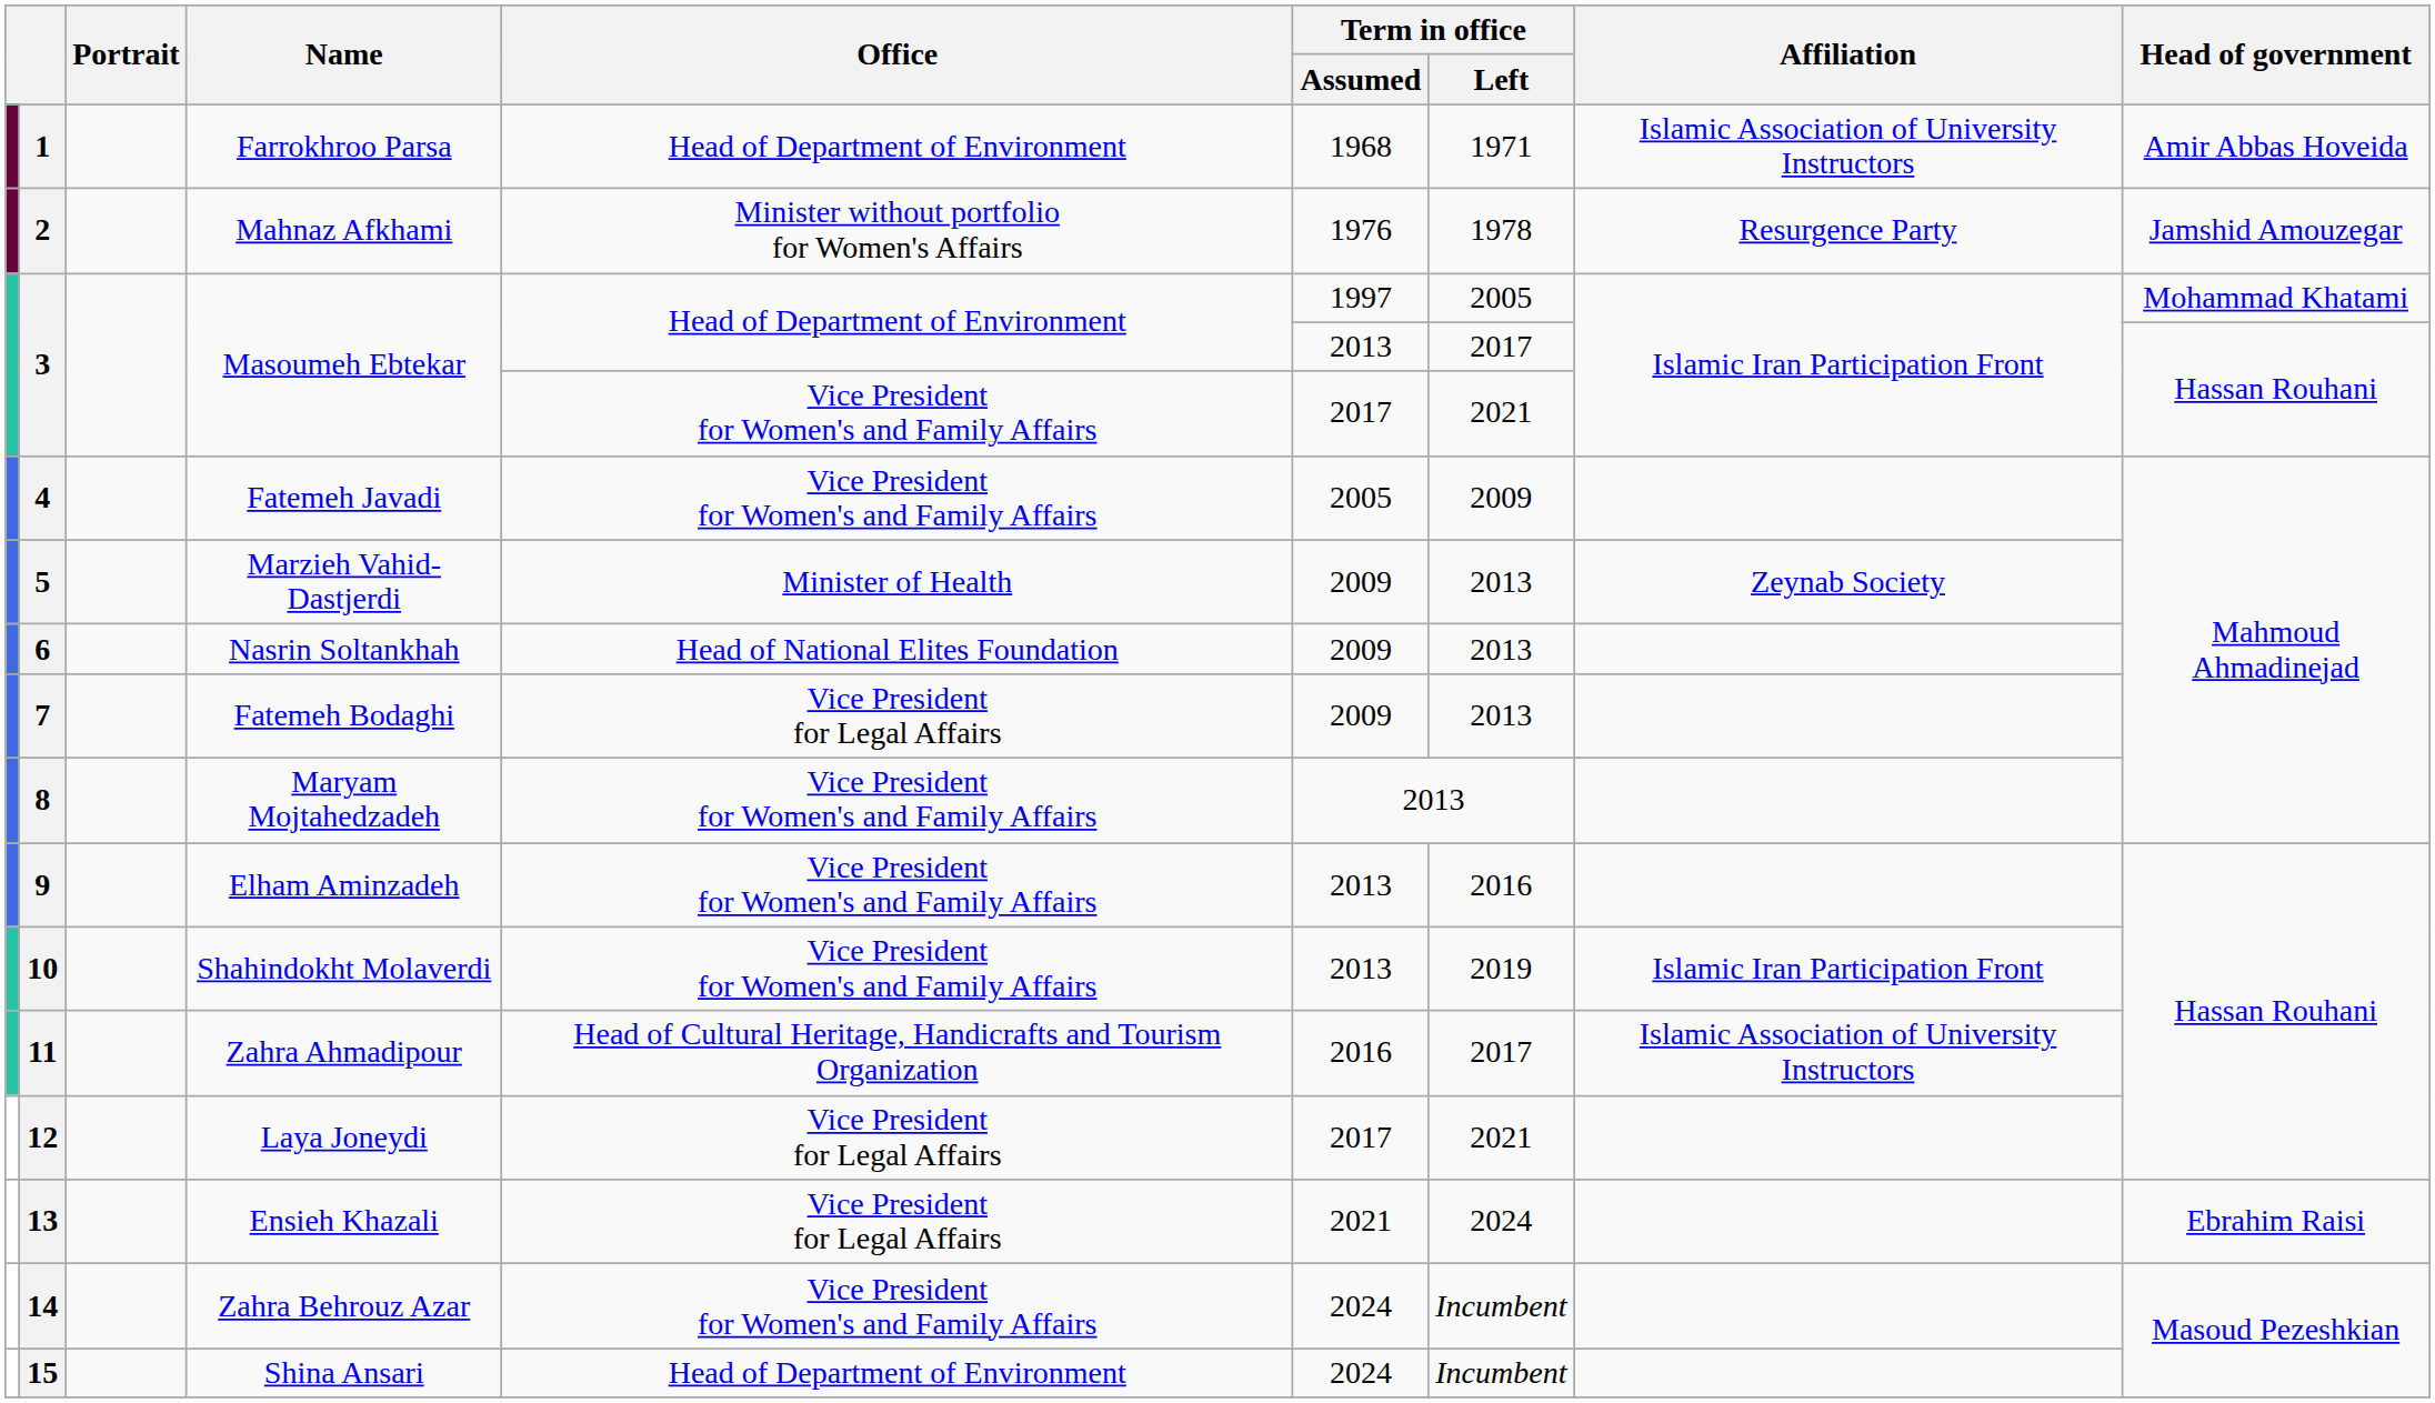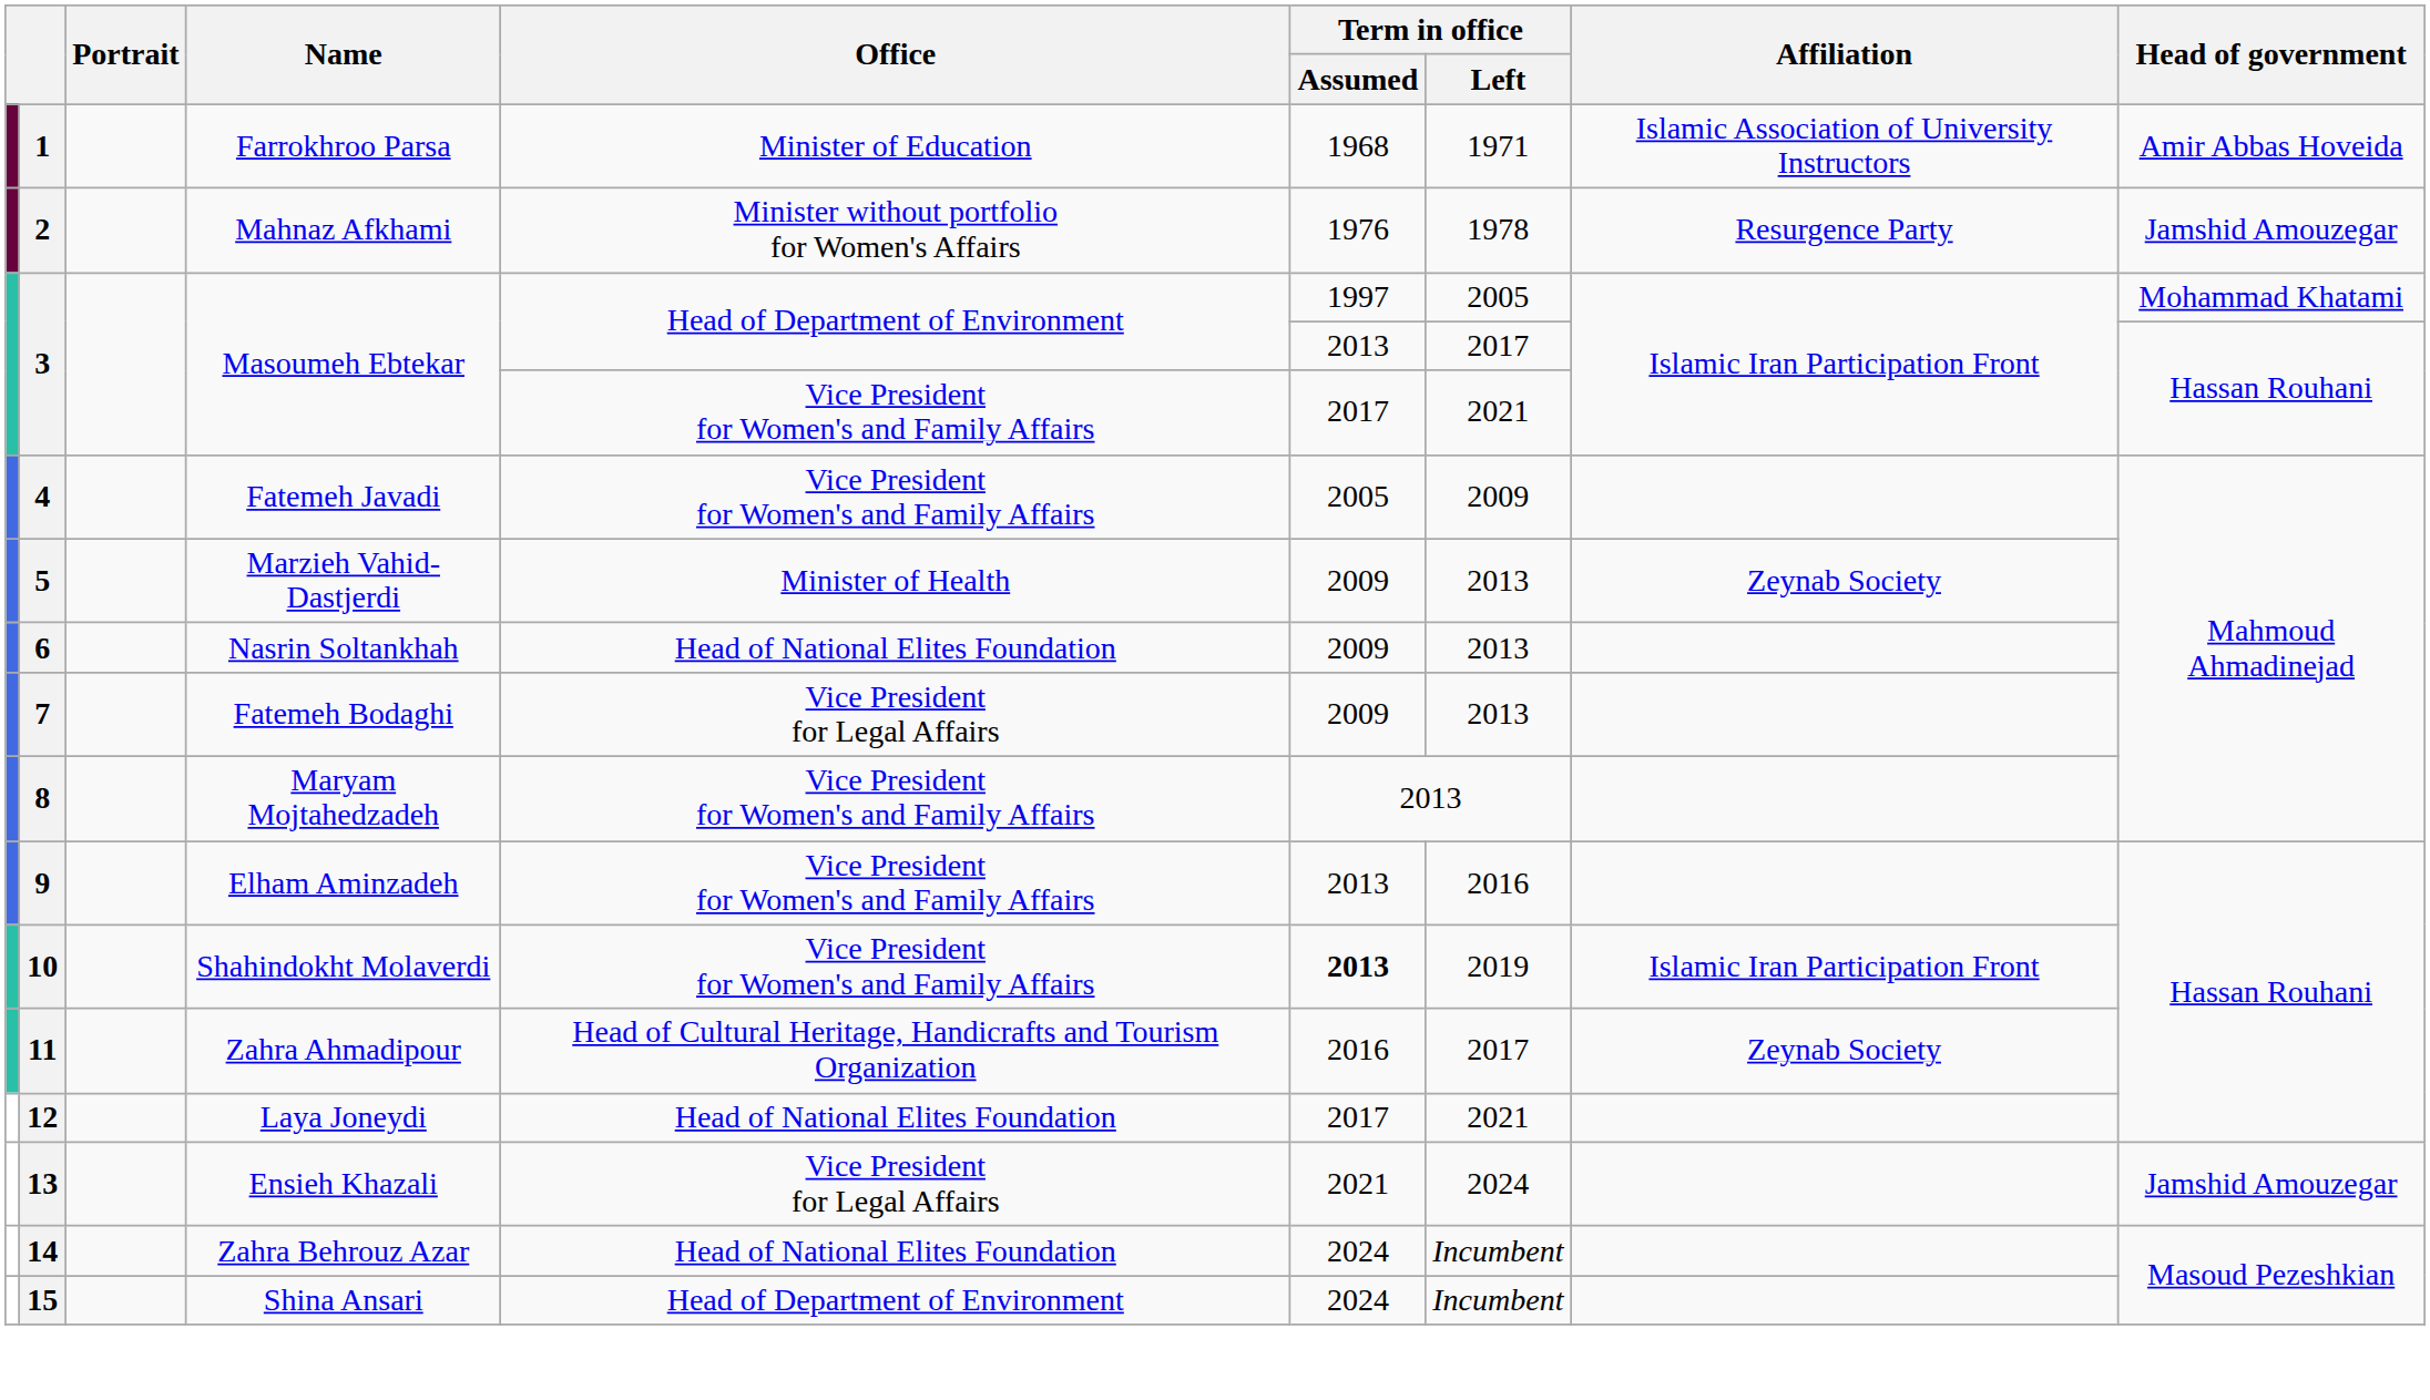1 | Office: Head of Department of Environment -> Minister of Education
10 | Term in office / Assumed: normal -> bold
11 | Affiliation: Islamic Association of University Instructors -> Zeynab Society
12 | Office: Vice President for Legal Affairs -> Head of National Elites Foundation
13 | Head of government: Ebrahim Raisi -> Jamshid Amouzegar
14 | Office: Vice President for Women's and Family Affairs -> Head of National Elites Foundation
